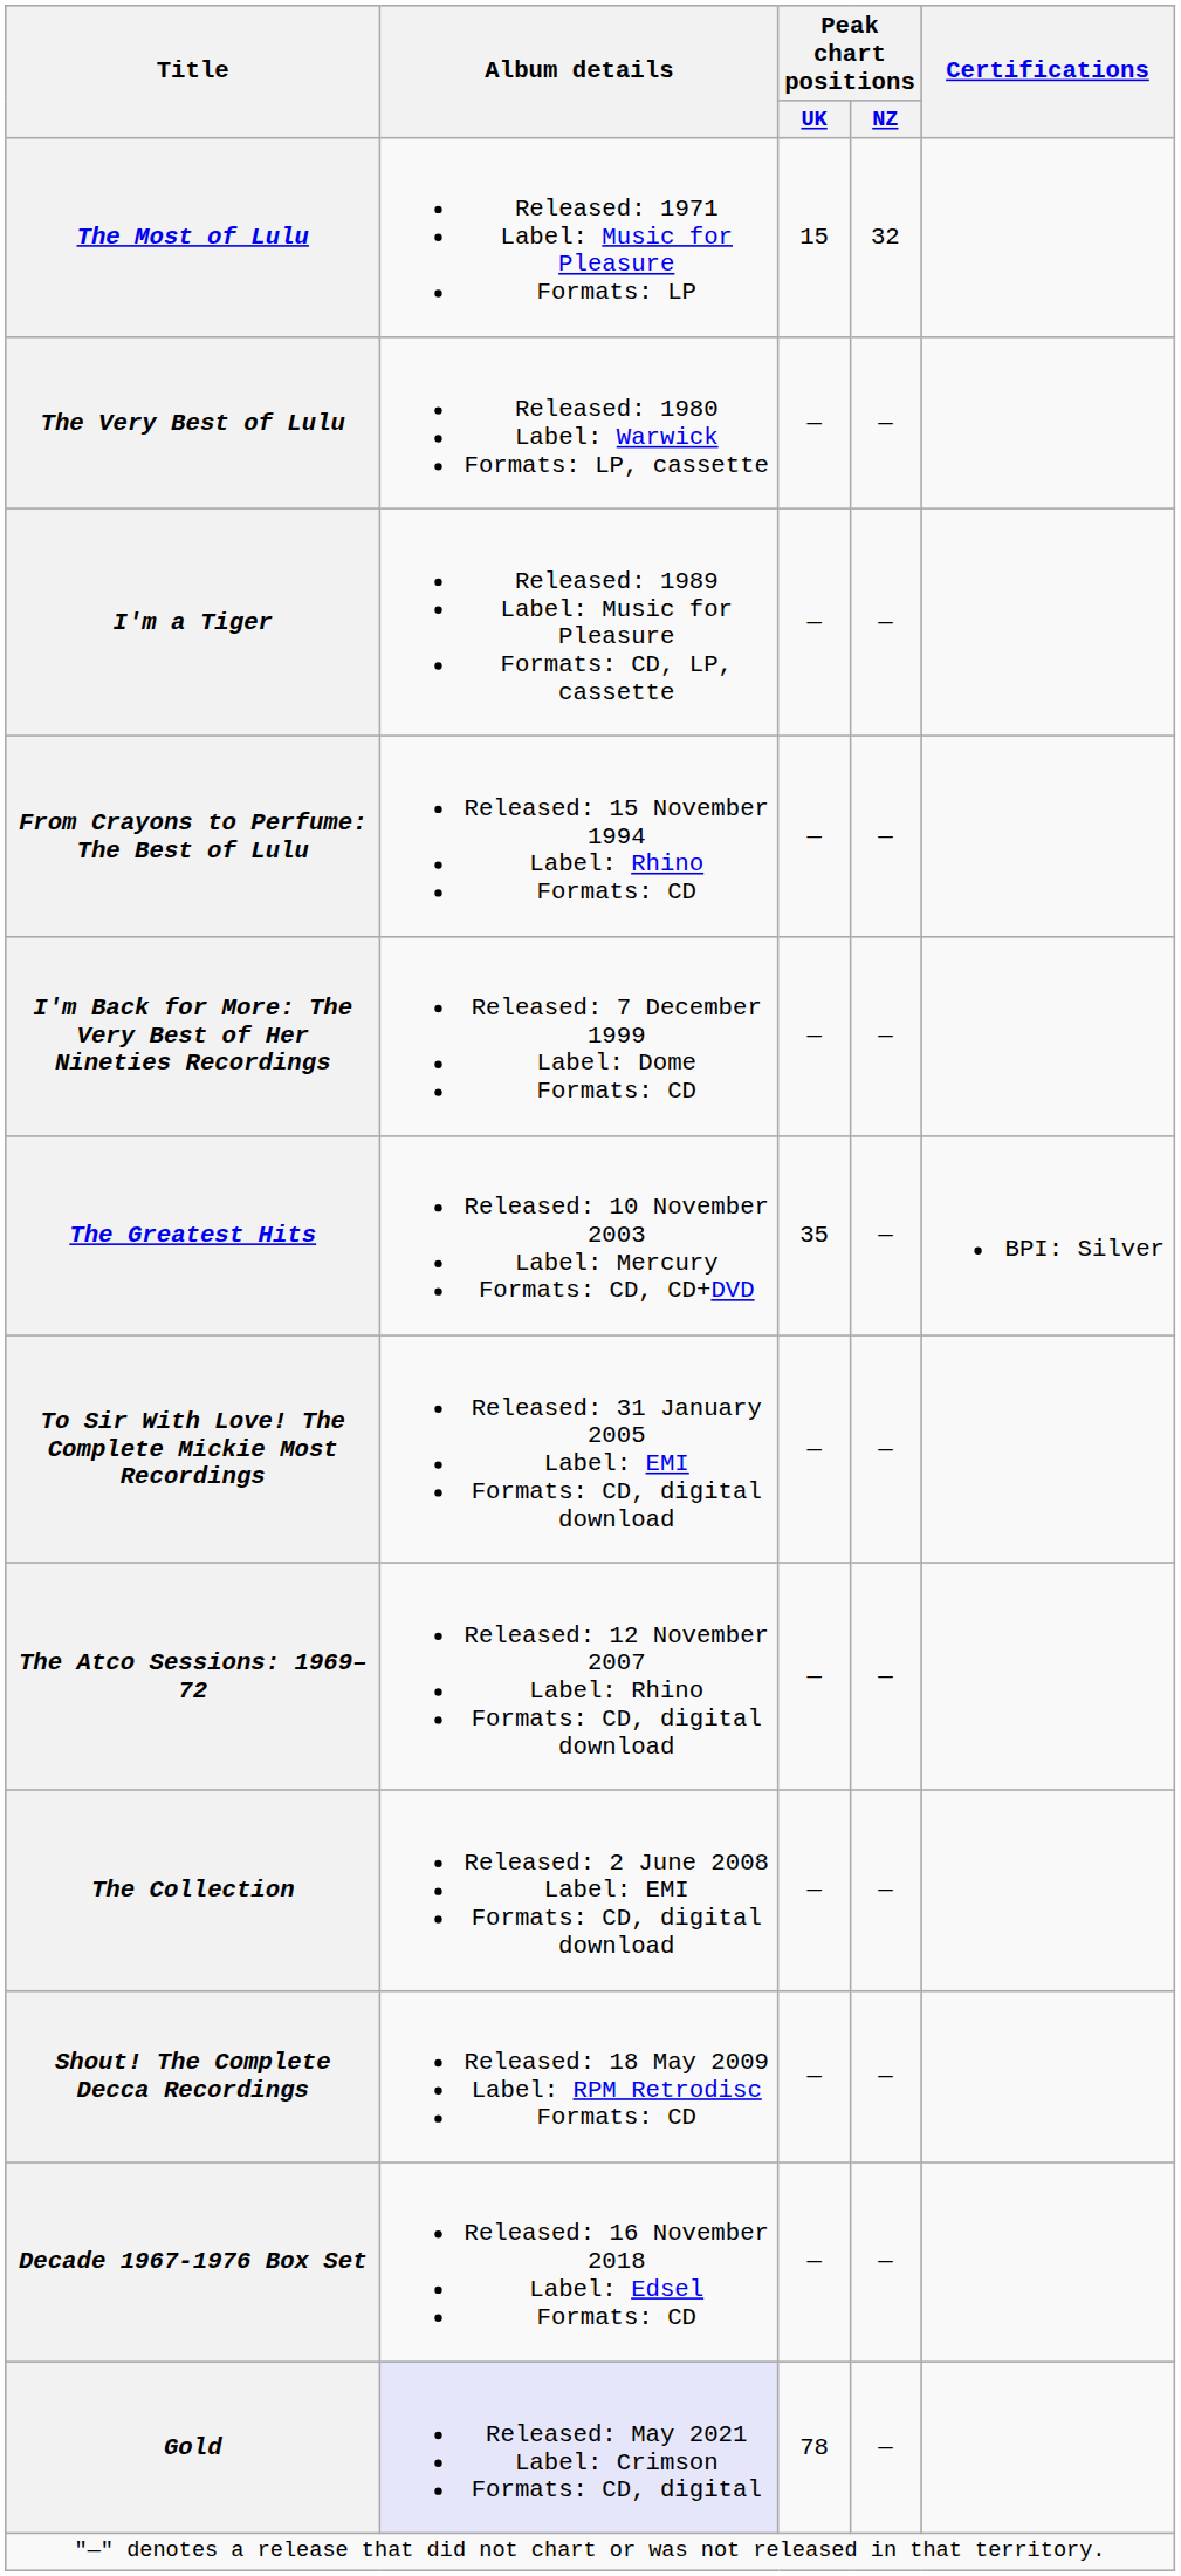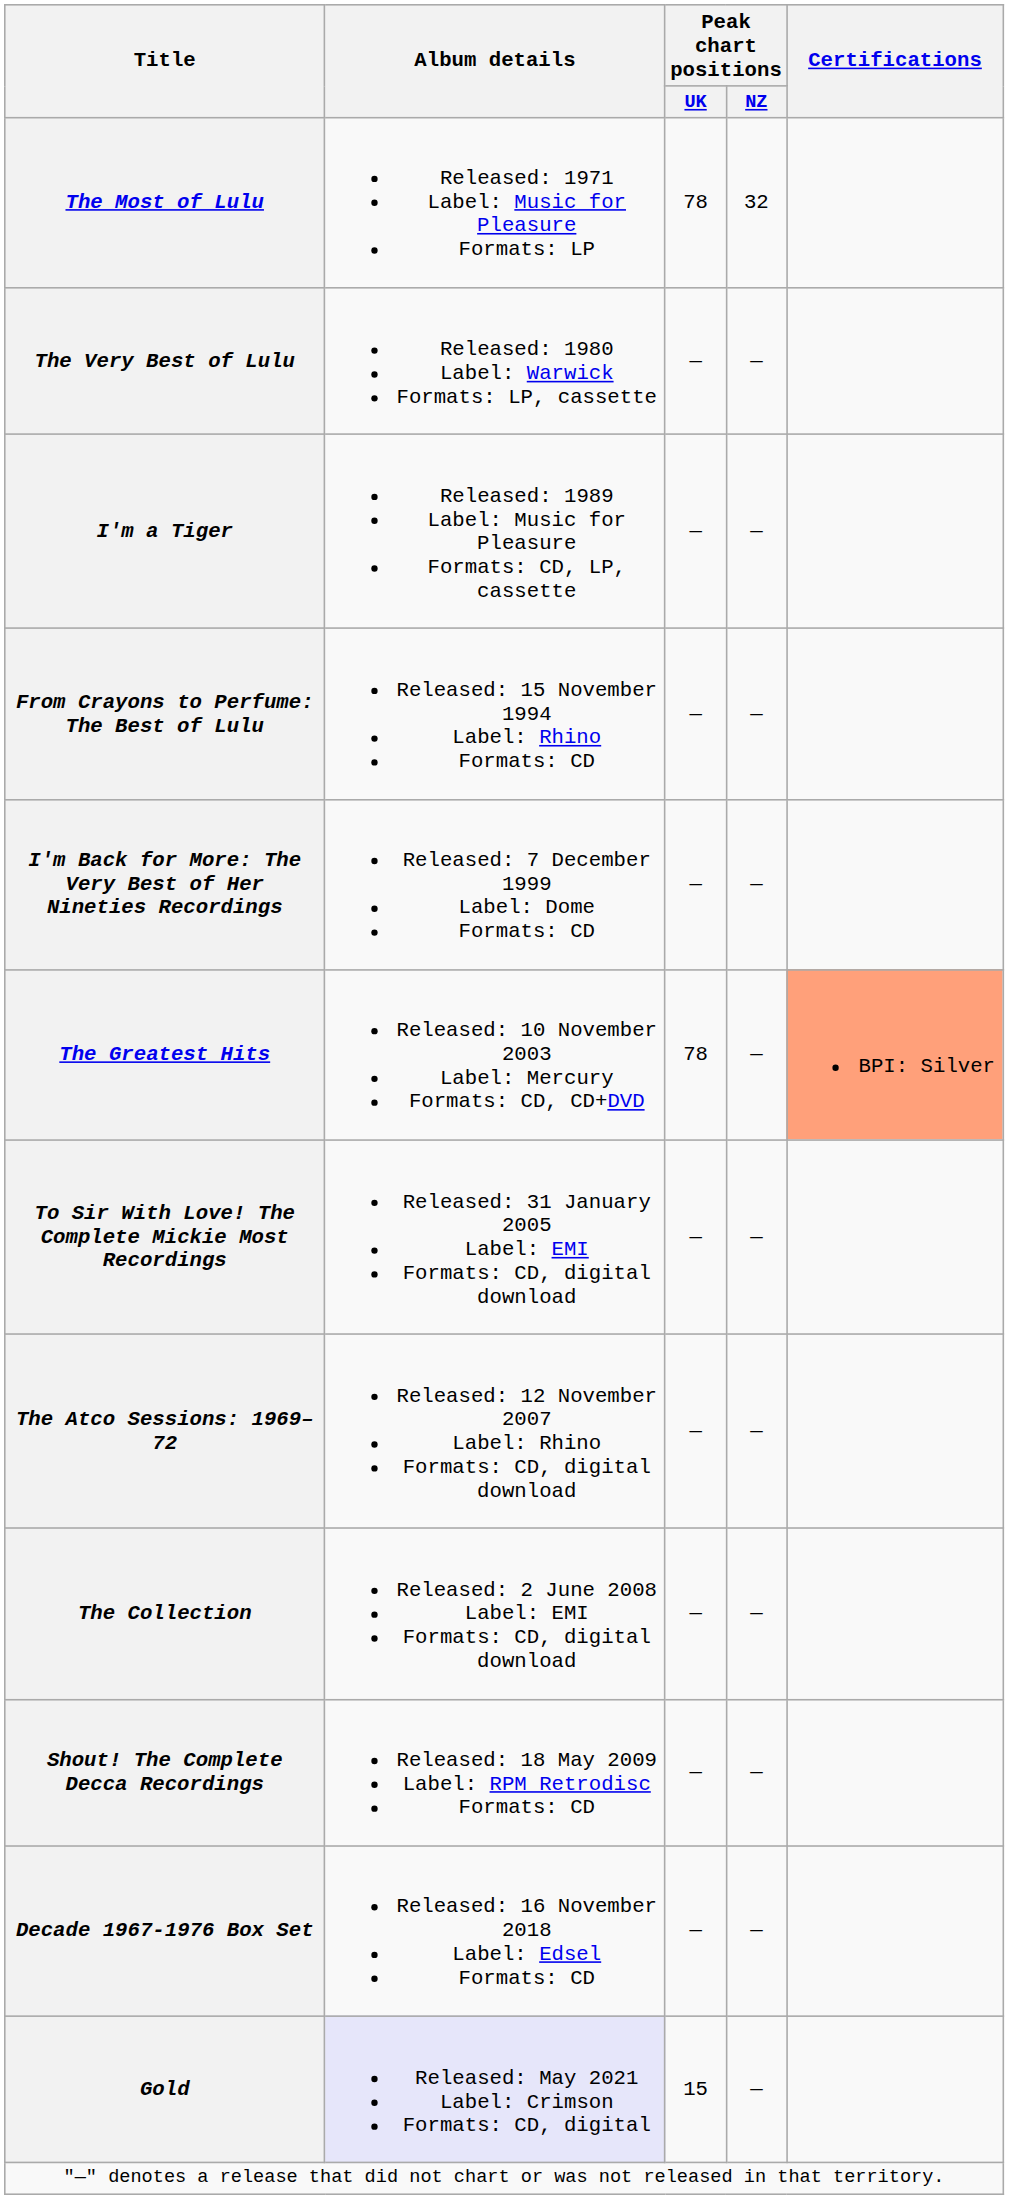The Most of Lulu | Peak chart positions / UK: 15 -> 78
The Greatest Hits | Peak chart positions / UK: 35 -> 78
The Greatest Hits | Certifications: no background -> lightsalmon background
Gold | Peak chart positions / UK: 78 -> 15
